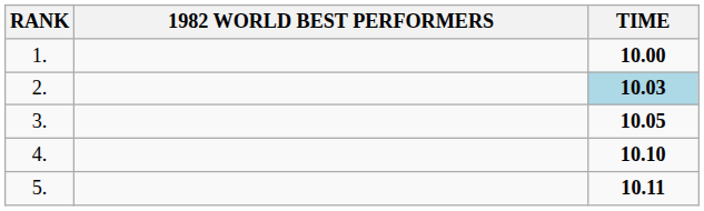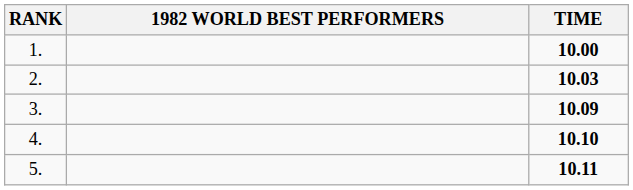2. | TIME: lightblue background -> no background
3. | TIME: 10.05 -> 10.09
